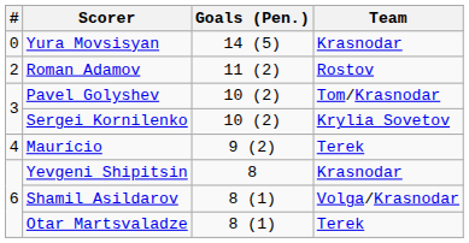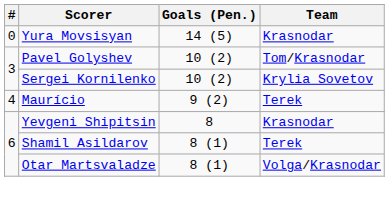- row: 2 | Roman Adamov | 11 (2) | Rostov
Shamil Asildarov | Team: Volga/Krasnodar -> Terek
Otar Martsvaladze | Team: Terek -> Volga/Krasnodar
